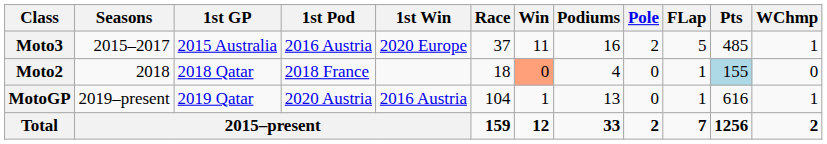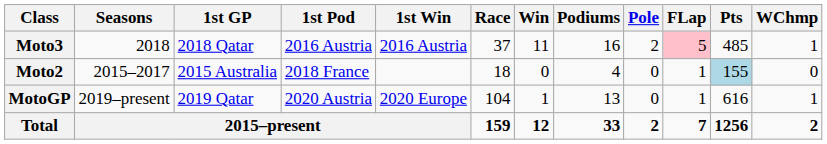Moto3 | Seasons: 2015–2017 -> 2018
Moto3 | 1st GP: 2015 Australia -> 2018 Qatar
Moto3 | 1st Win: 2020 Europe -> 2016 Austria
Moto3 | FLap: no background -> pink background
Moto2 | Seasons: 2018 -> 2015–2017
Moto2 | 1st GP: 2018 Qatar -> 2015 Australia
Moto2 | Win: lightsalmon background -> no background
MotoGP | 1st Win: 2016 Austria -> 2020 Europe
